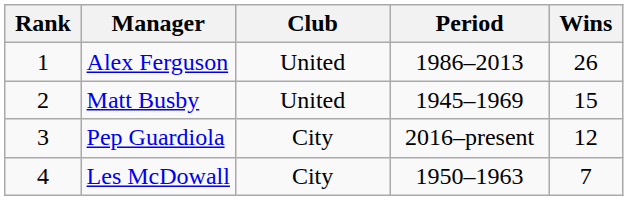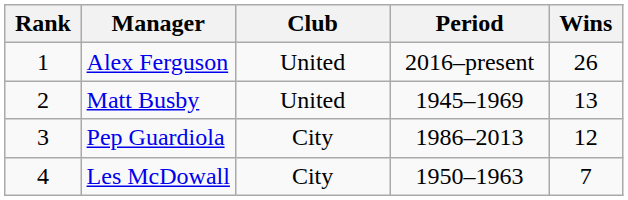Alex Ferguson | Period: 1986–2013 -> 2016–present
Matt Busby | Wins: 15 -> 13
Pep Guardiola | Period: 2016–present -> 1986–2013
